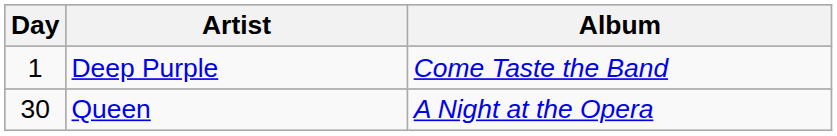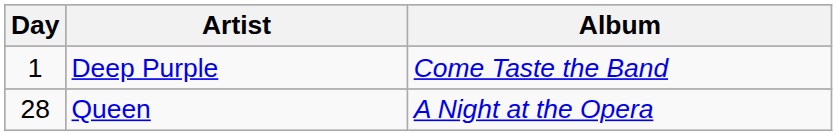Queen | Day: 30 -> 28
